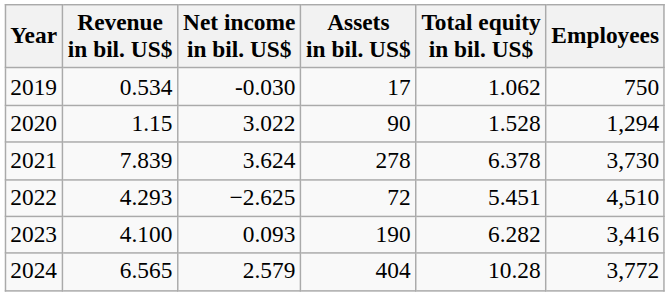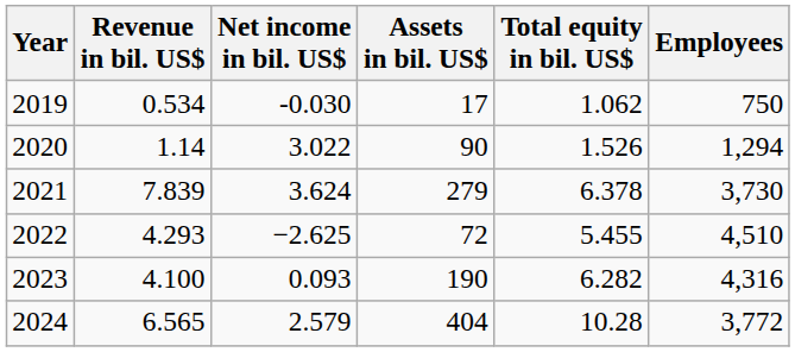2020 | Revenue in bil. US$: 1.15 -> 1.14
2020 | Total equity in bil. US$: 1.528 -> 1.526
2021 | Assets in bil. US$: 278 -> 279
2022 | Total equity in bil. US$: 5.451 -> 5.455
2023 | Employees: 3,416 -> 4,316
